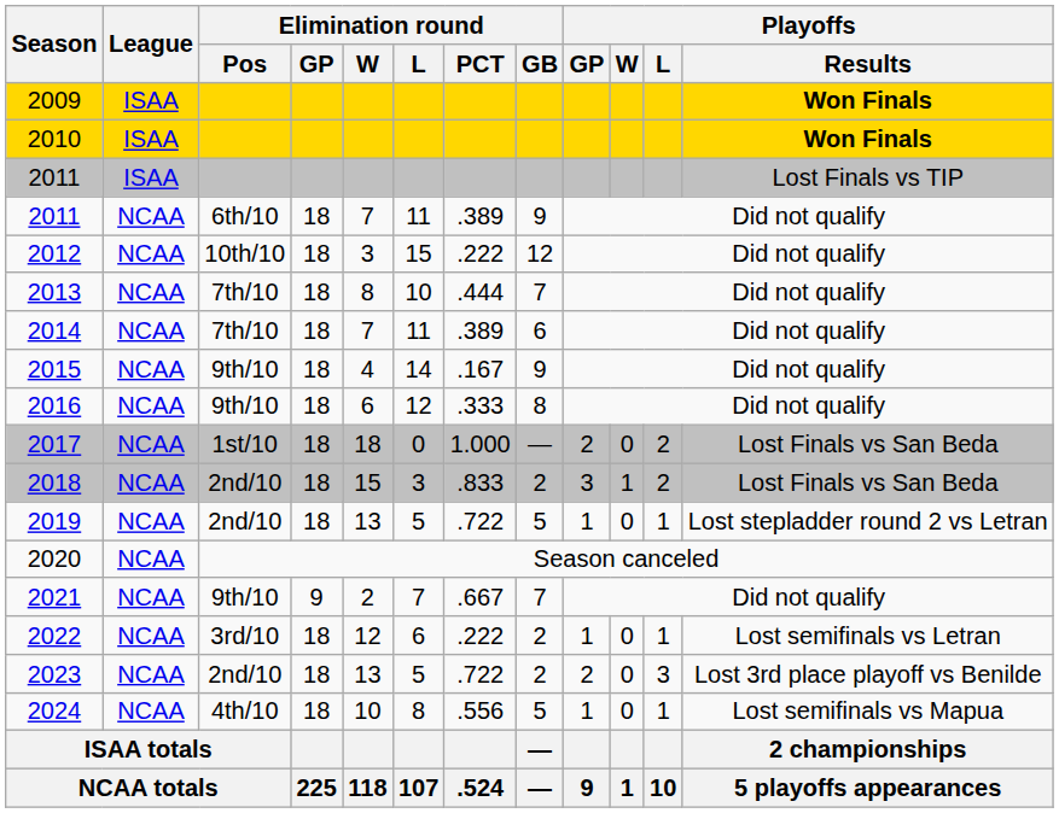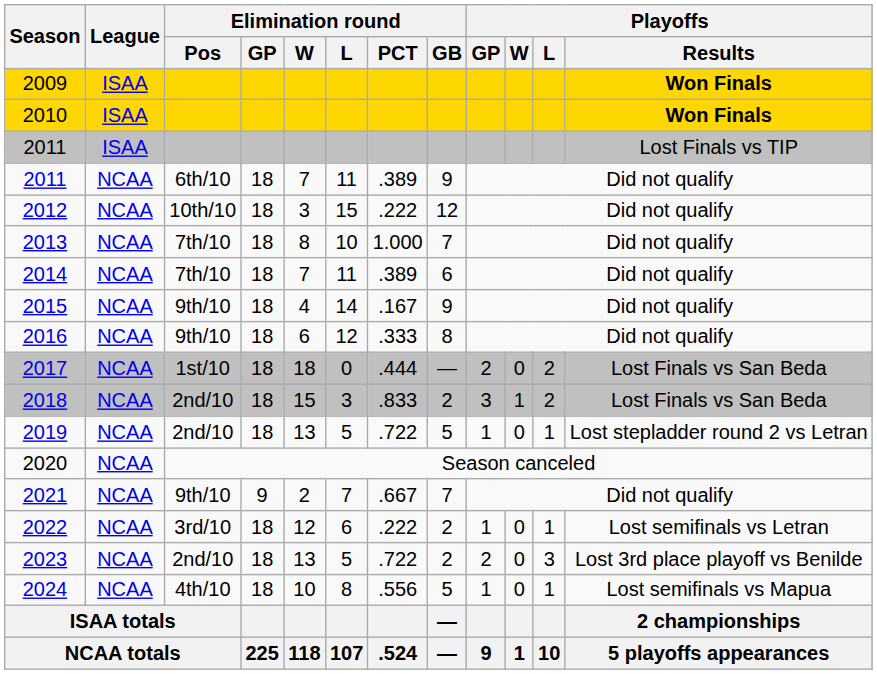2013 | Elimination round / PCT: .444 -> 1.000
2017 | Elimination round / PCT: 1.000 -> .444
